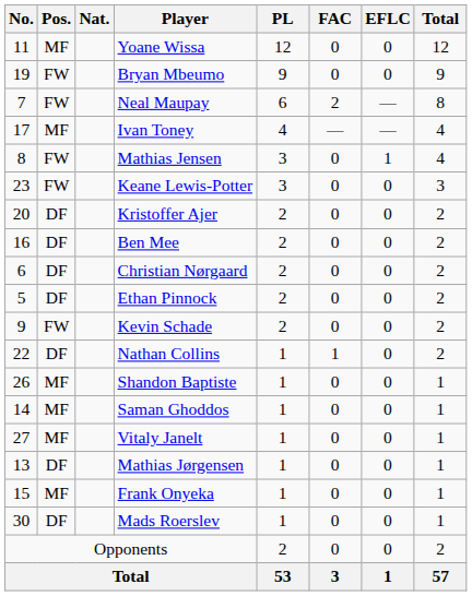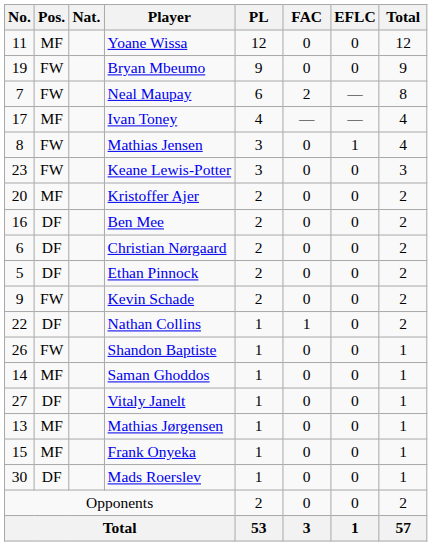Kristoffer Ajer | Pos.: DF -> MF
Shandon Baptiste | Pos.: MF -> FW
Vitaly Janelt | Pos.: MF -> DF
Mathias Jørgensen | Pos.: DF -> MF
